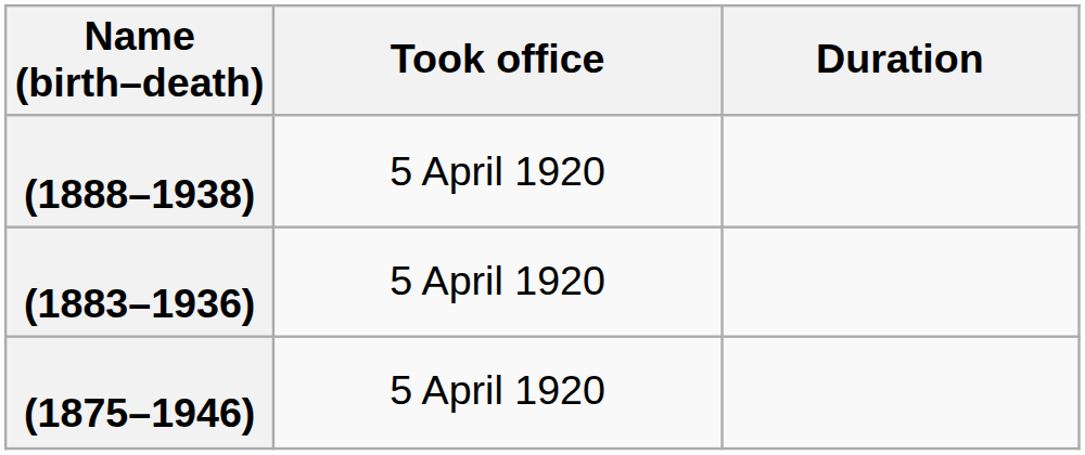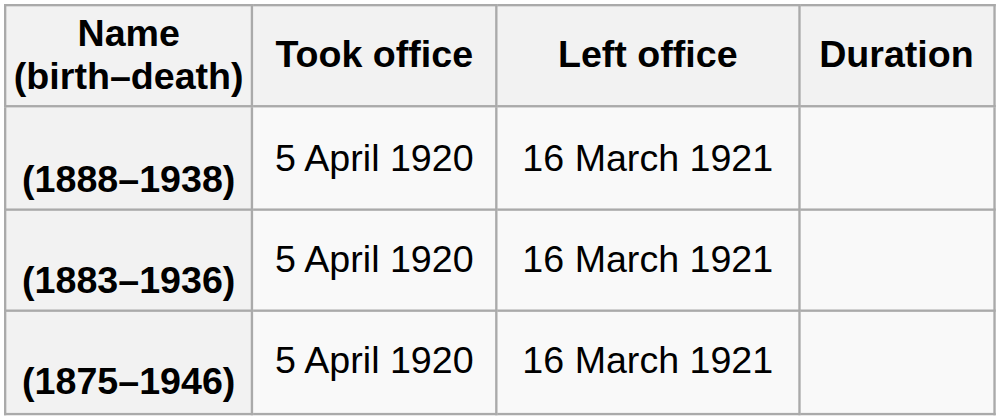+ column: Left office | 16 March 1921 | 16 March 1921 | 16 March 1921
